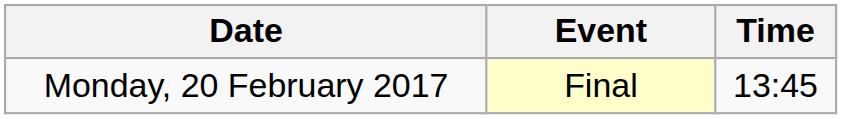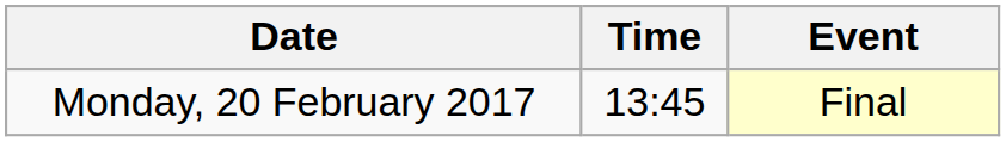columns swapped: Time <-> Event
